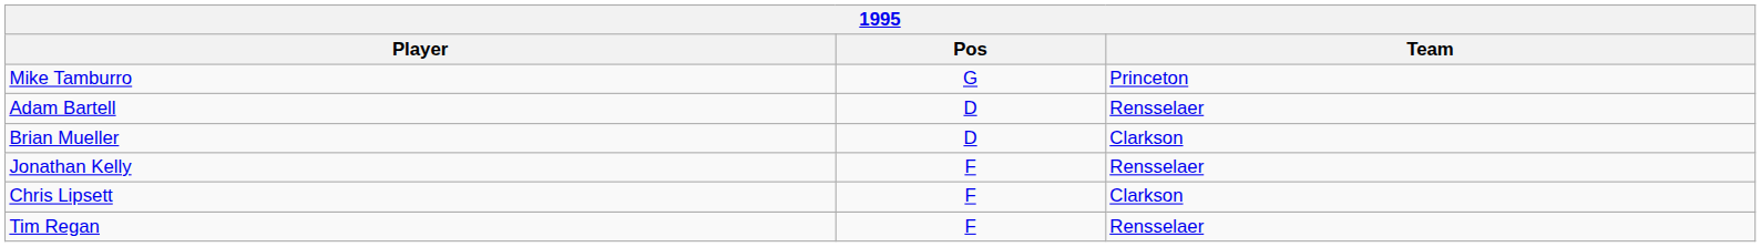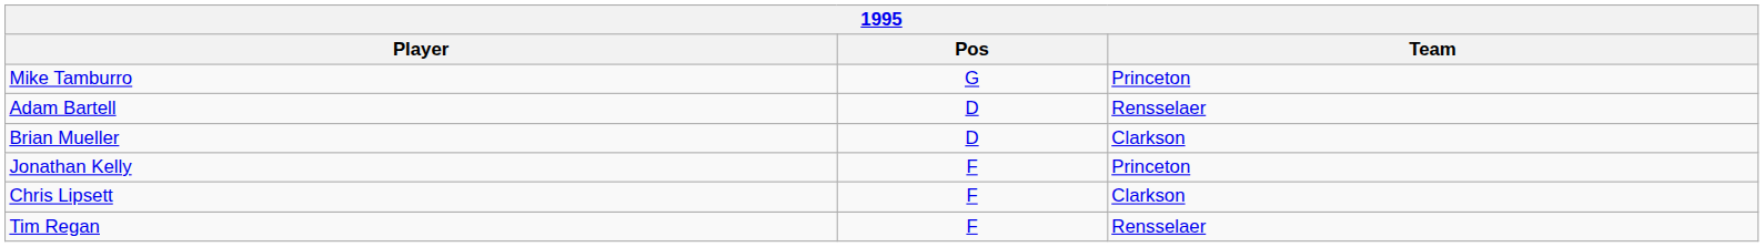Jonathan Kelly | Team: Rensselaer -> Princeton
